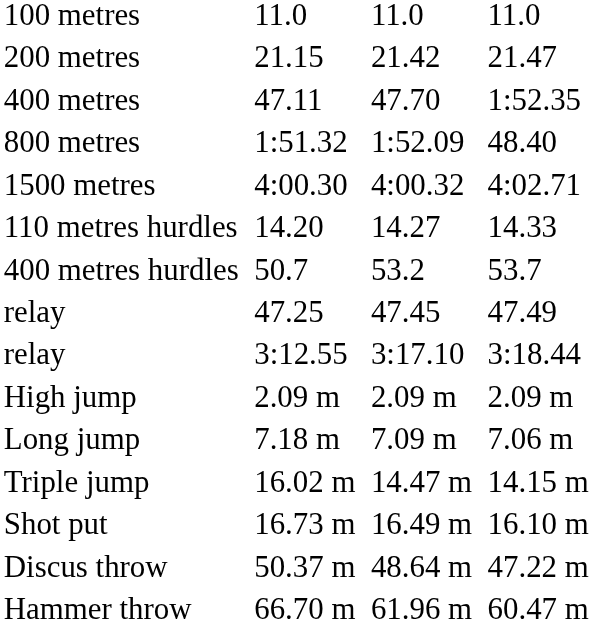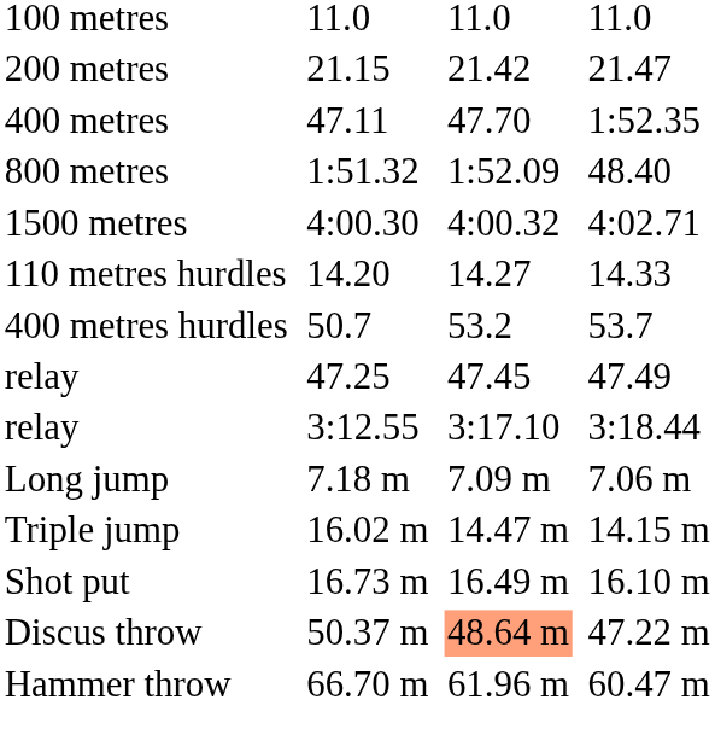- row: High jump | 2.09 m | 2.09 m | 2.09 m
Discus throw | column 5: no background -> lightsalmon background
